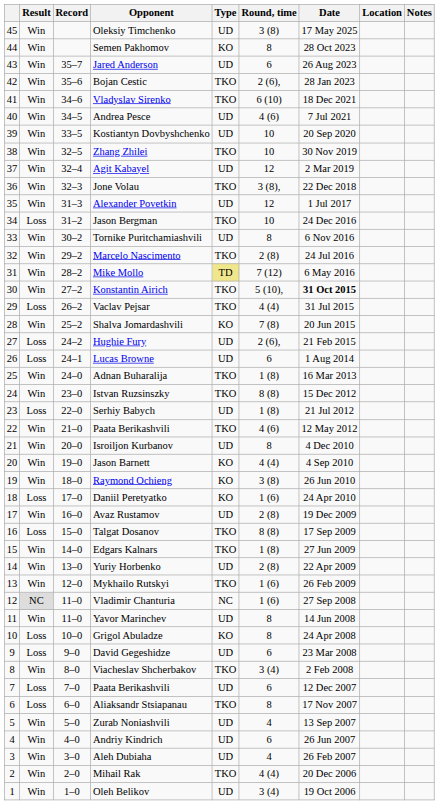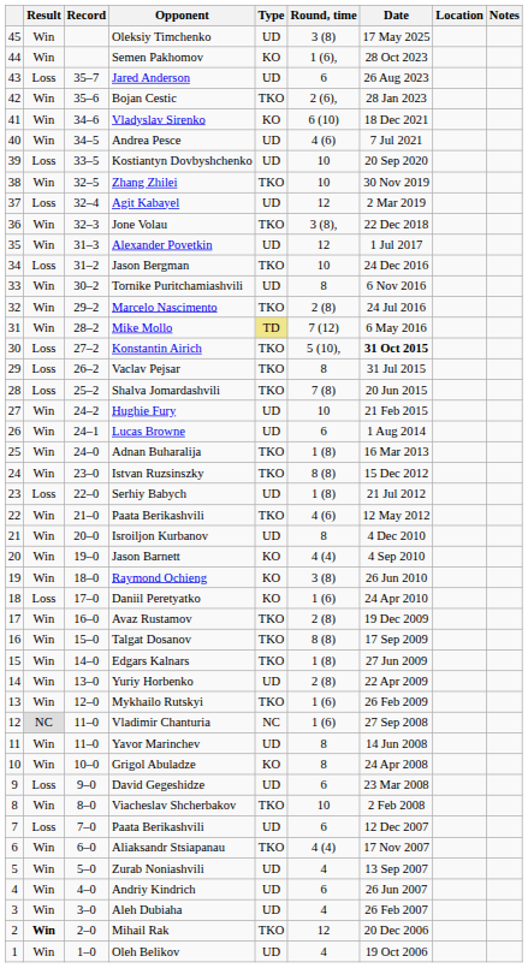Semen Pakhomov | Round, time: 8 -> 1 (6),
Jared Anderson | Result: Win -> Loss
Vladyslav Sirenko | Type: TKO -> KO
Kostiantyn Dovbyshchenko | Result: Win -> Loss
Agit Kabayel | Result: Win -> Loss
Konstantin Airich | Result: Win -> Loss
Vaclav Pejsar | Round, time: 4 (4) -> 8
Shalva Jomardashvili | Result: Win -> Loss
Shalva Jomardashvili | Type: KO -> TKO
Hughie Fury | Result: Loss -> Win
Hughie Fury | Round, time: 2 (6), -> 10
Lucas Browne | Result: Loss -> Win
Avaz Rustamov | Type: UD -> TKO
Talgat Dosanov | Result: Loss -> Win
Grigol Abuladze | Result: Loss -> Win
Viacheslav Shcherbakov | Round, time: 3 (4) -> 10
Aliaksandr Stsiapanau | Result: Loss -> Win
Aliaksandr Stsiapanau | Round, time: 8 -> 4 (4)
Mihail Rak | Result: normal -> bold
Mihail Rak | Round, time: 4 (4) -> 12
Oleh Belikov | Round, time: 3 (4) -> 4
